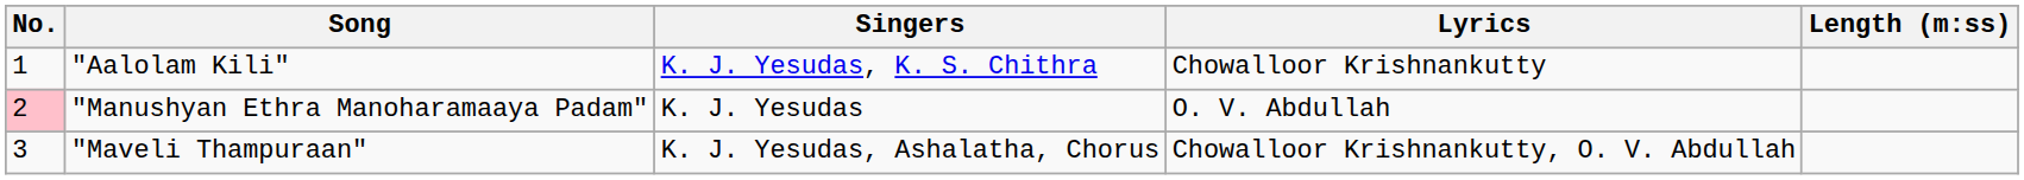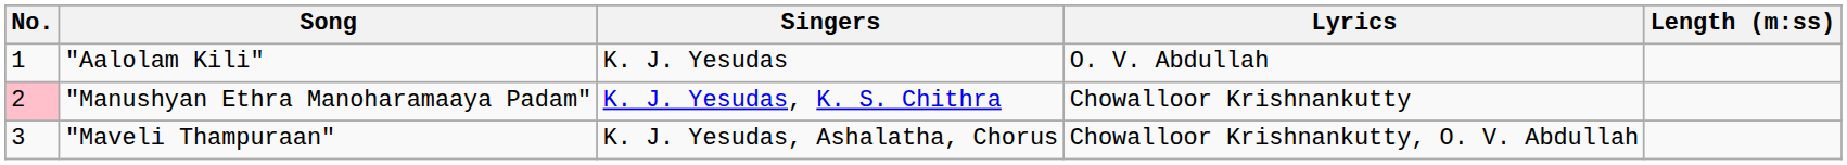"Aalolam Kili" | Singers: K. J. Yesudas, K. S. Chithra -> K. J. Yesudas
"Aalolam Kili" | Lyrics: Chowalloor Krishnankutty -> O. V. Abdullah
"Manushyan Ethra Manoharamaaya Padam" | Singers: K. J. Yesudas -> K. J. Yesudas, K. S. Chithra
"Manushyan Ethra Manoharamaaya Padam" | Lyrics: O. V. Abdullah -> Chowalloor Krishnankutty
